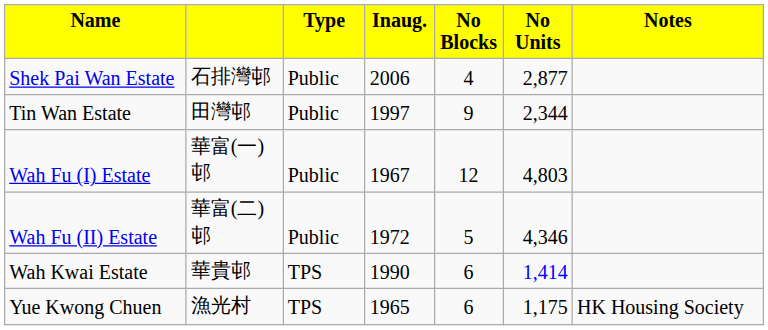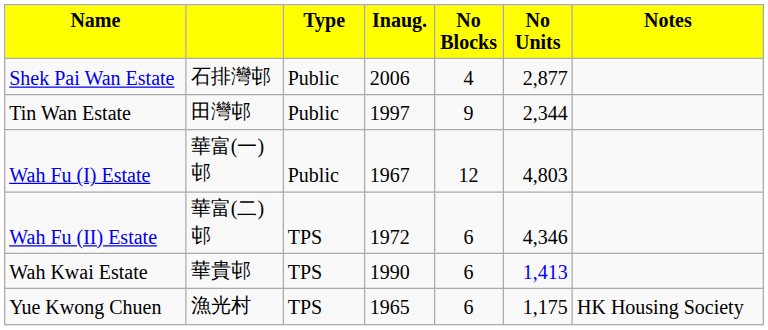Wah Fu (II) Estate | column 3: Public -> TPS
Wah Fu (II) Estate | column 5: 5 -> 6
Wah Kwai Estate | column 6: 1,414 -> 1,413
